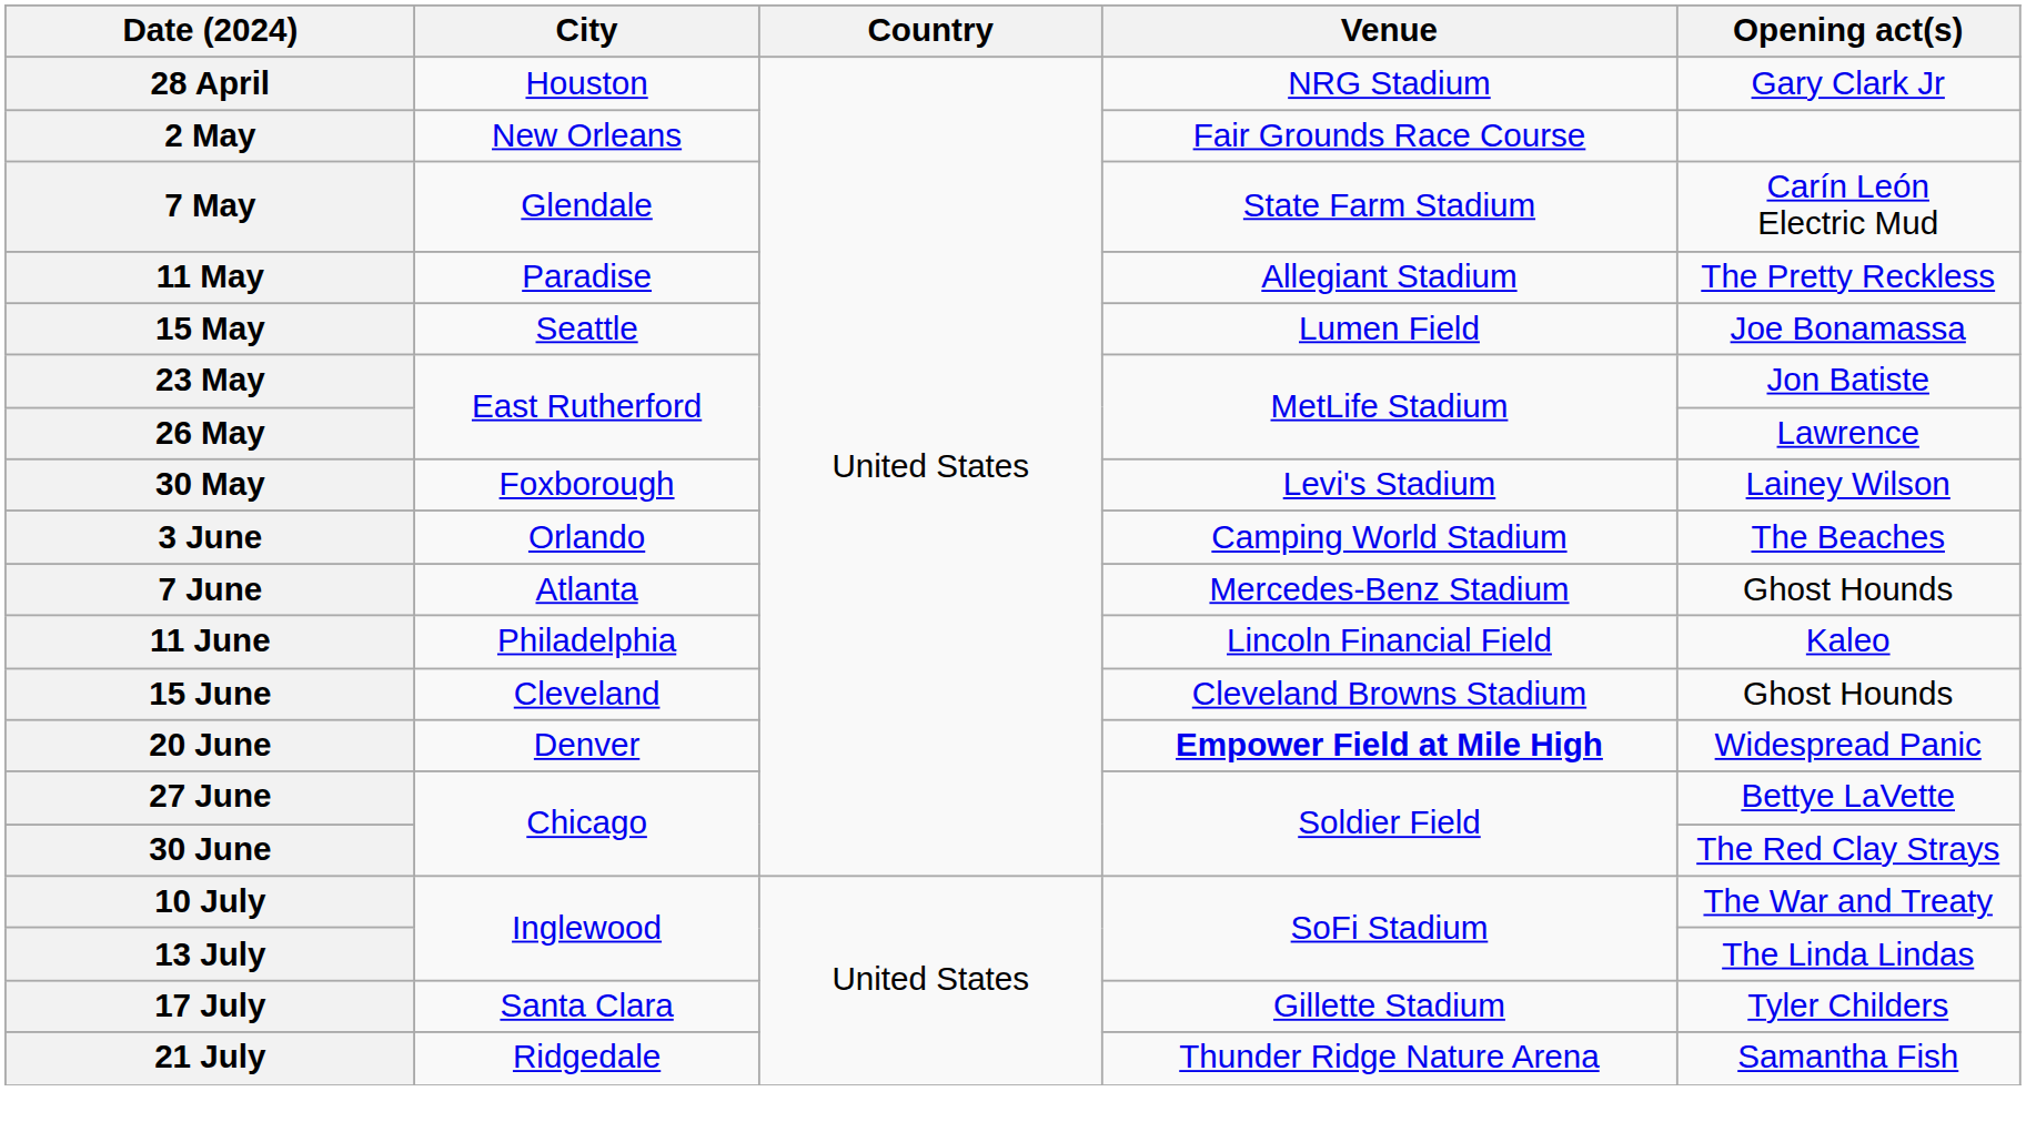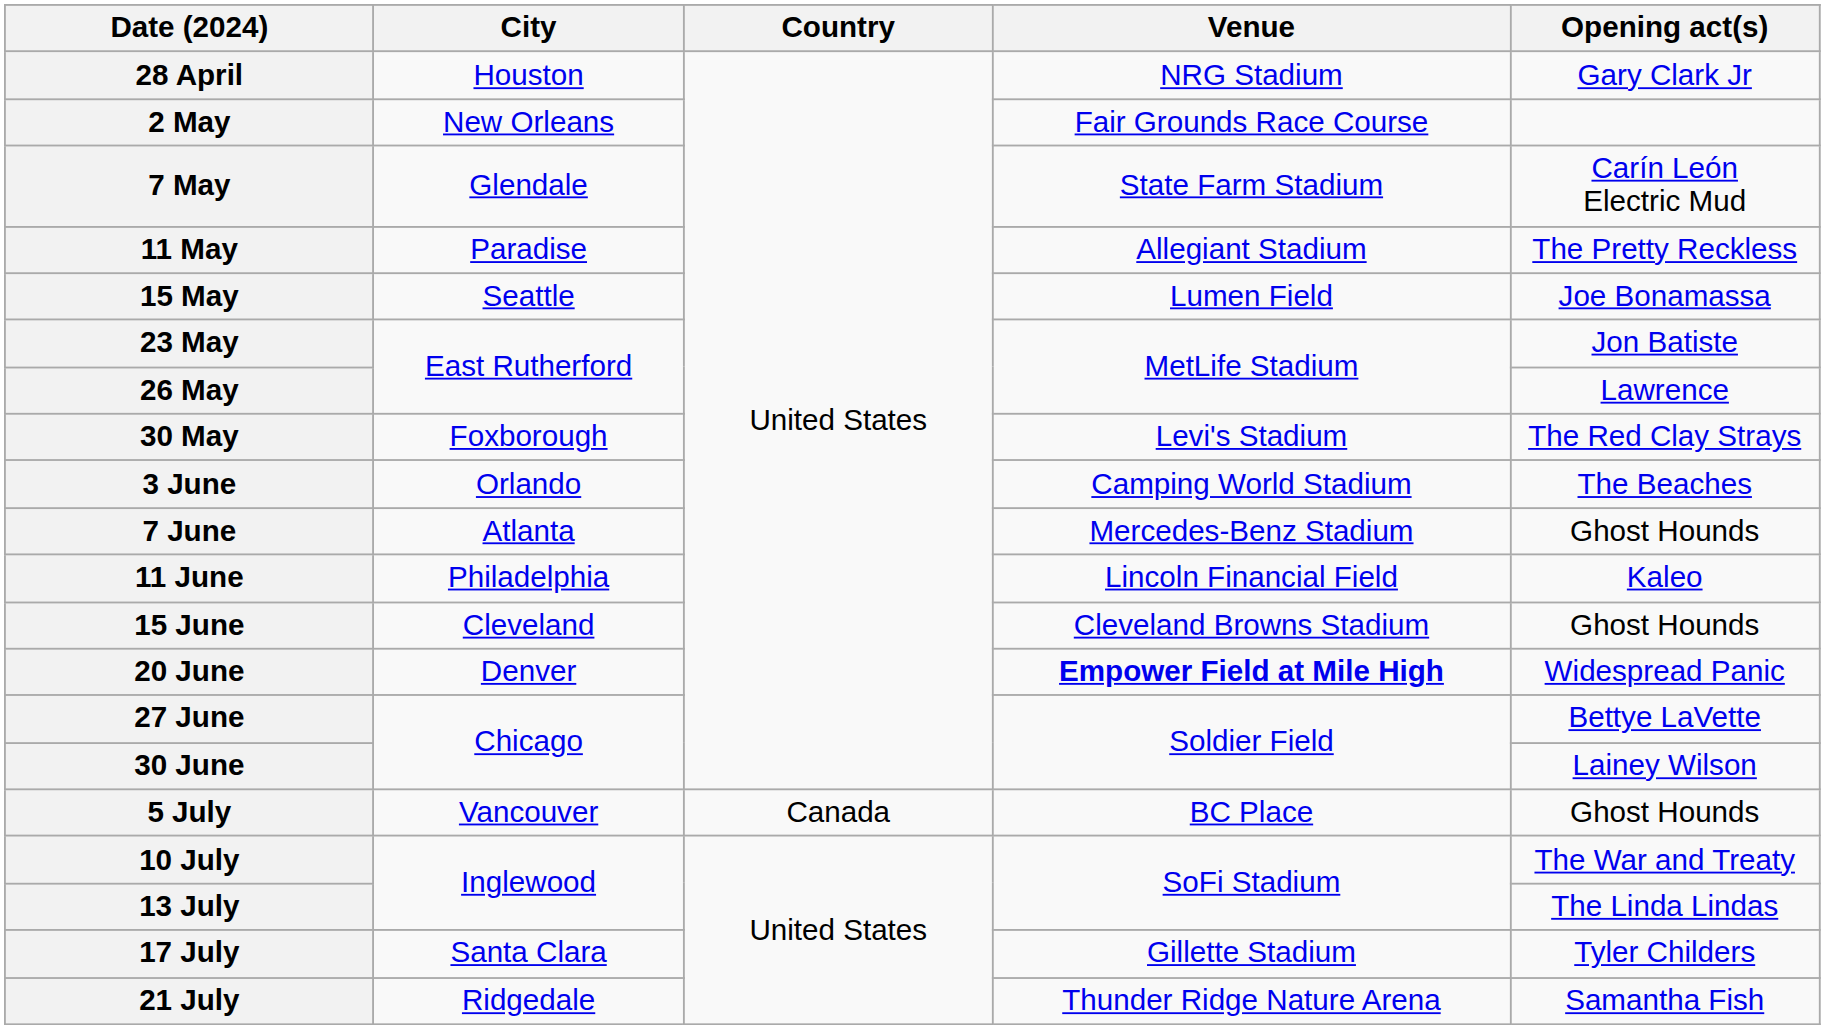30 May | Opening act(s): Lainey Wilson -> The Red Clay Strays
30 June | Opening act(s): The Red Clay Strays -> Lainey Wilson
+ row: 5 July | Vancouver | Canada | BC Place | Ghost Hounds
